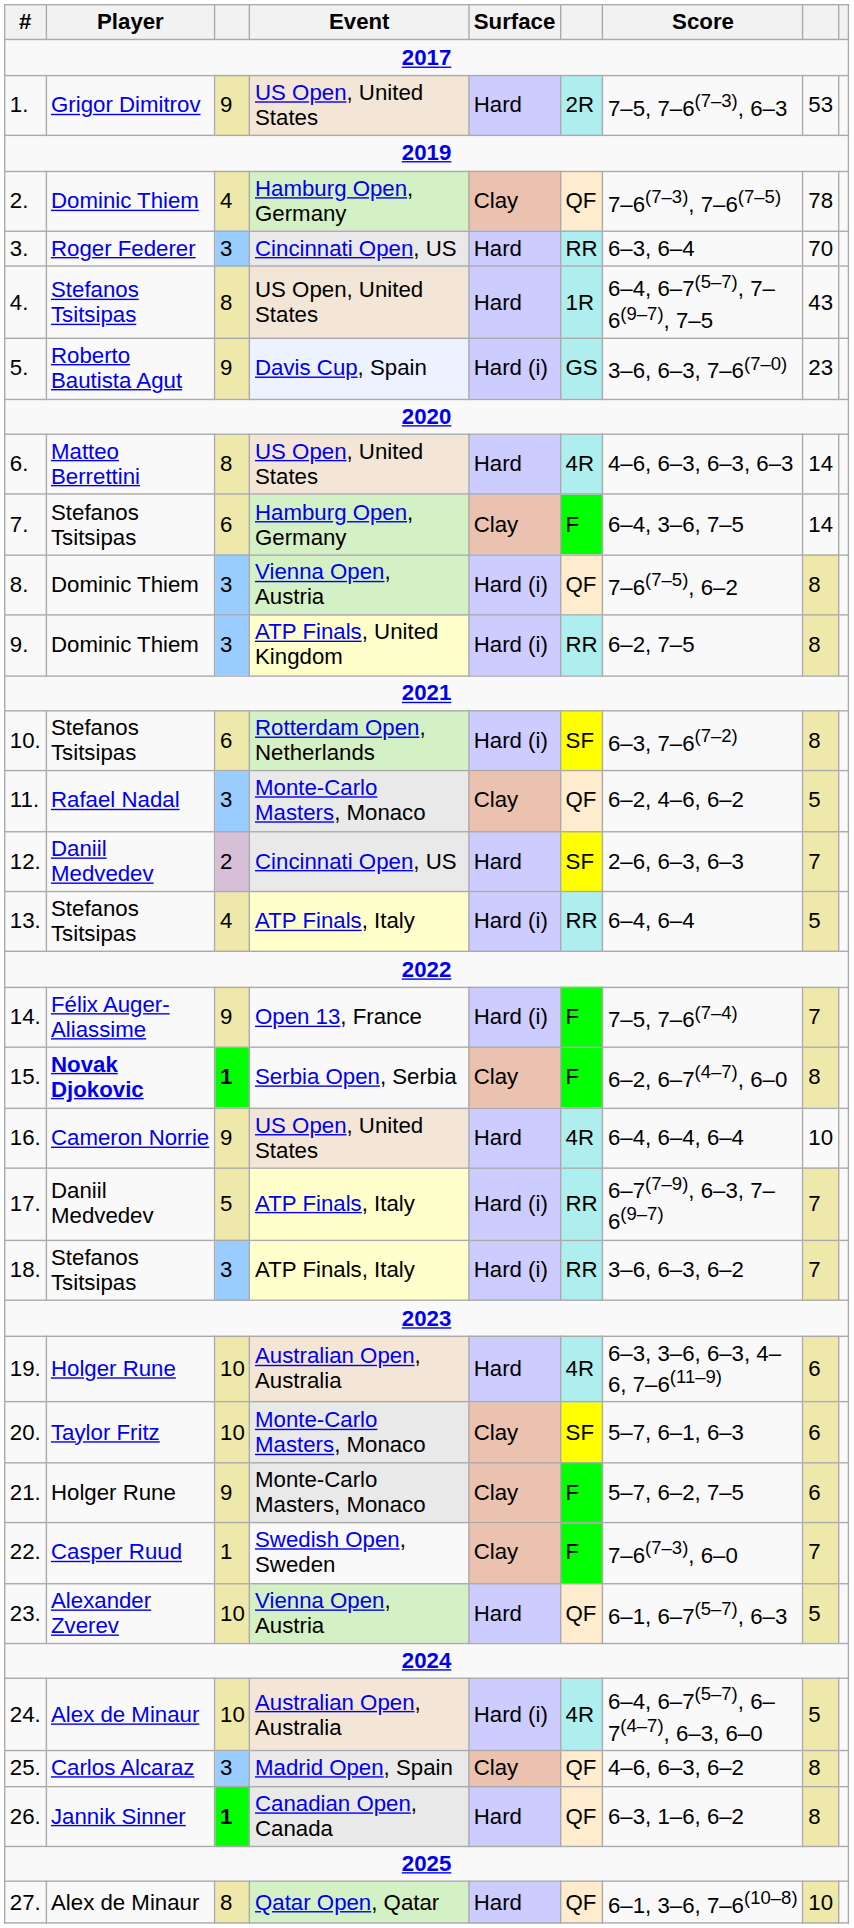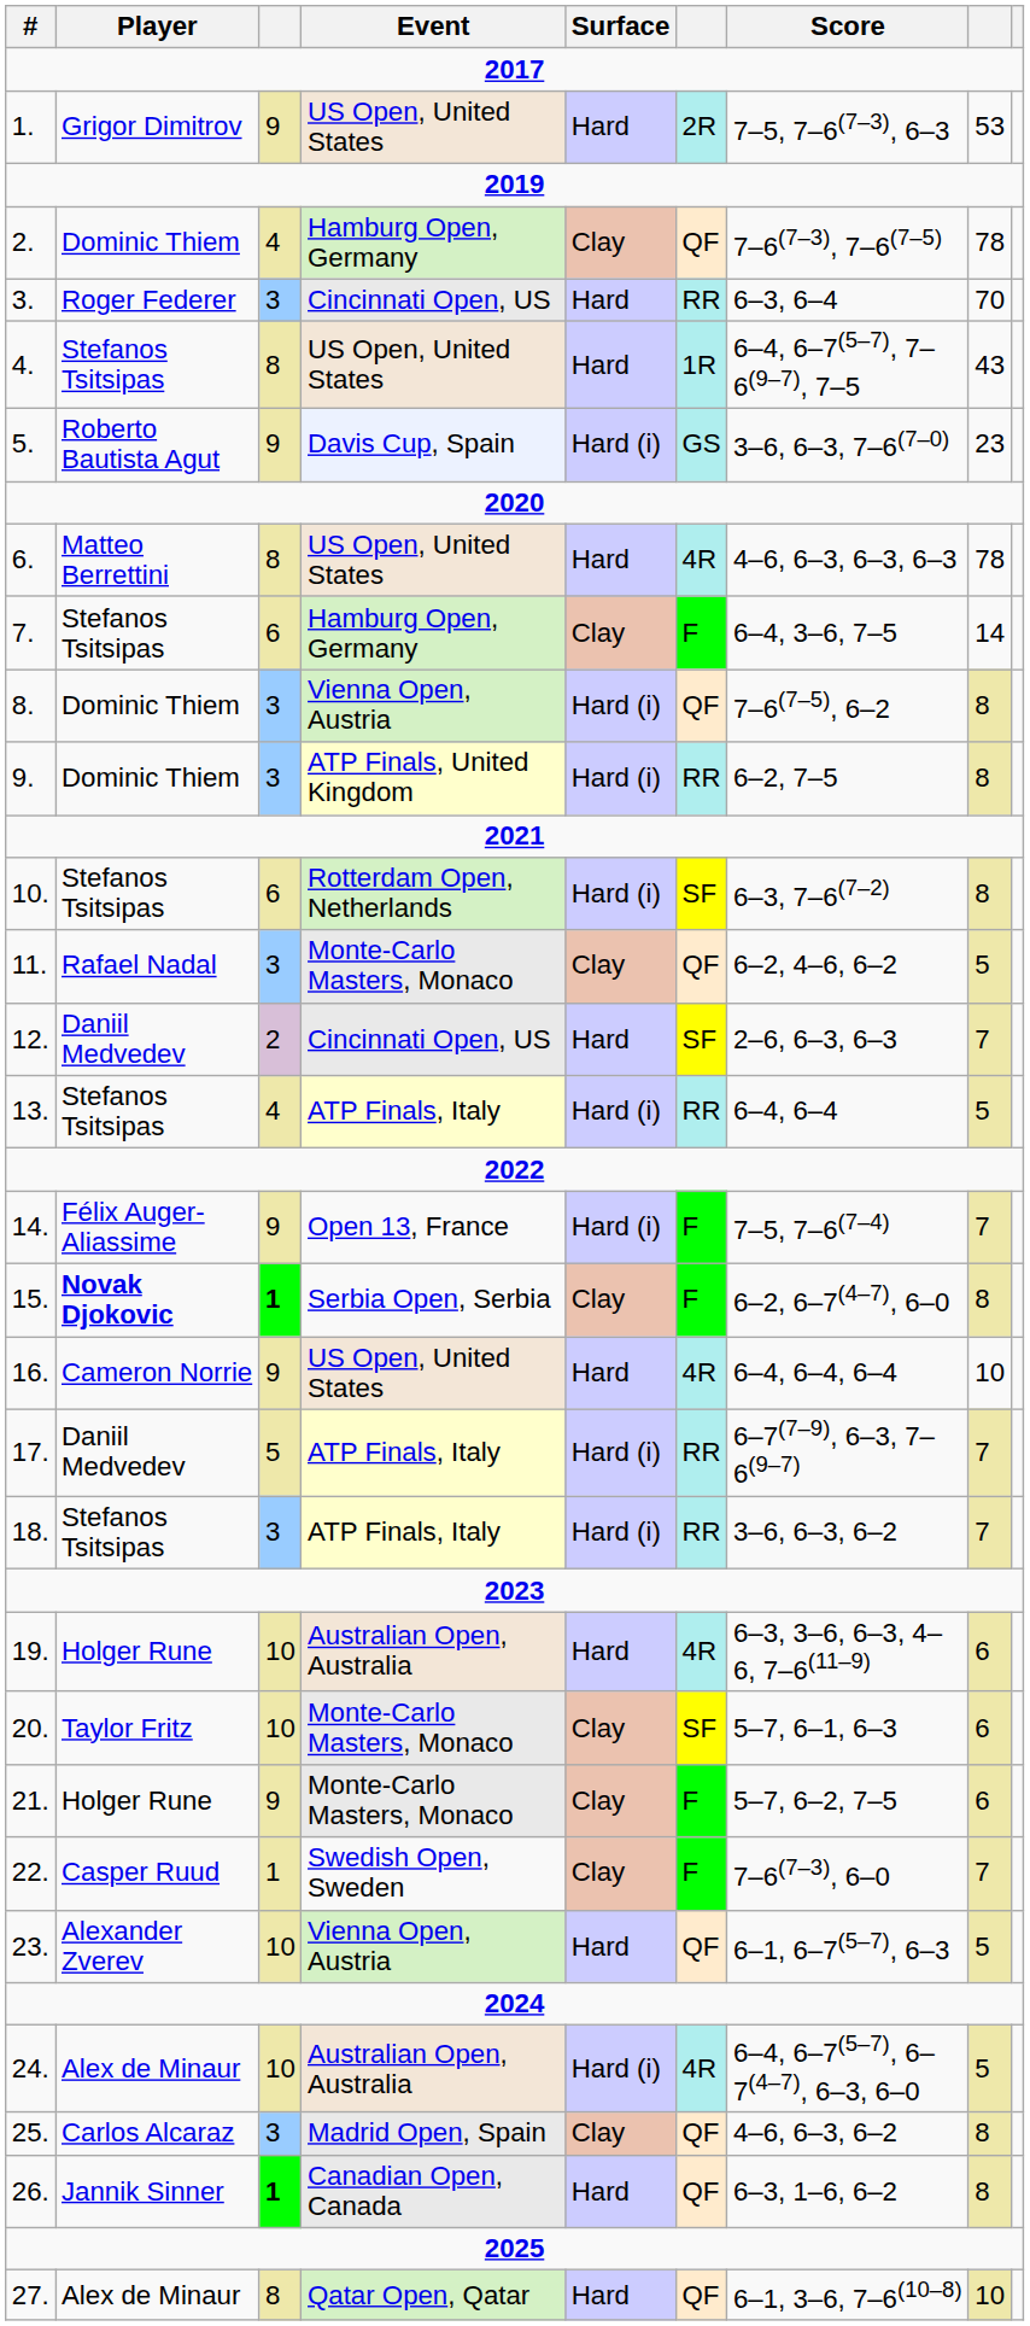6. | column 8: 14 -> 78
